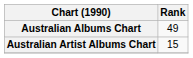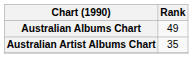Australian Artist Albums Chart | Rank: 15 -> 35
